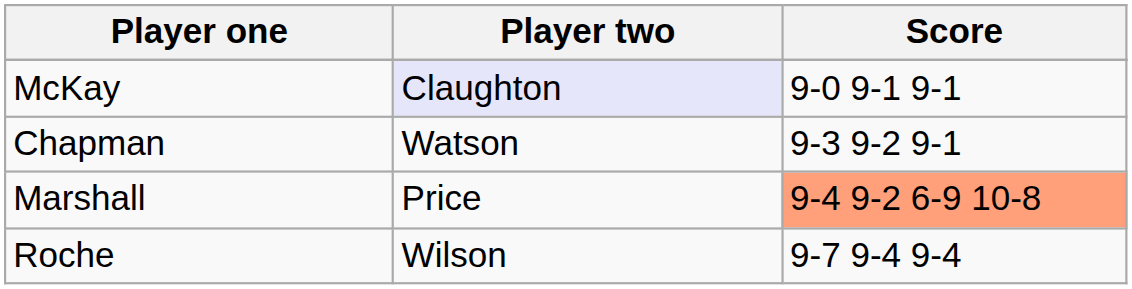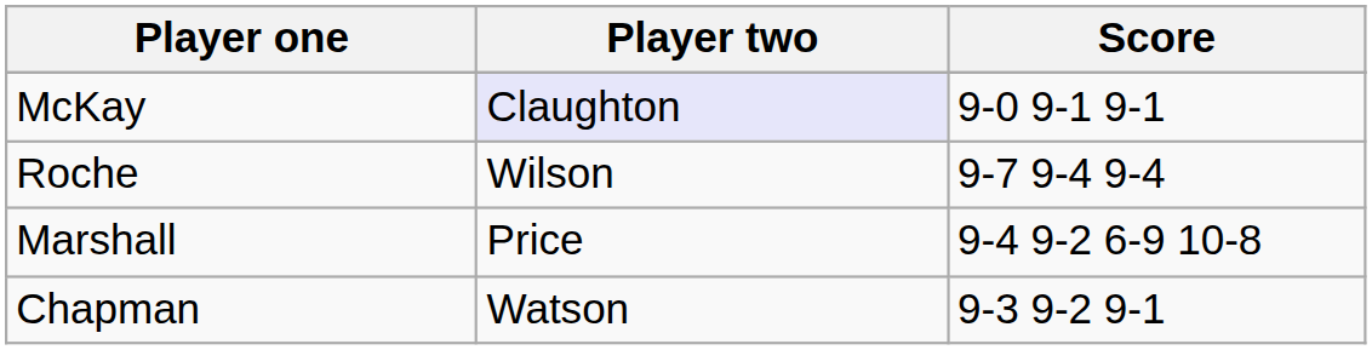rows swapped: Roche <-> Chapman
Marshall | Score: lightsalmon background -> no background
